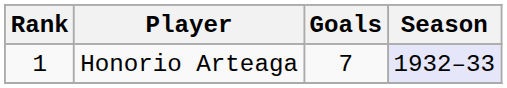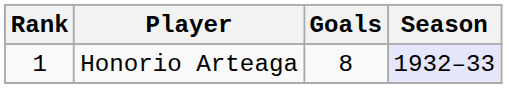Honorio Arteaga | Goals: 7 -> 8
